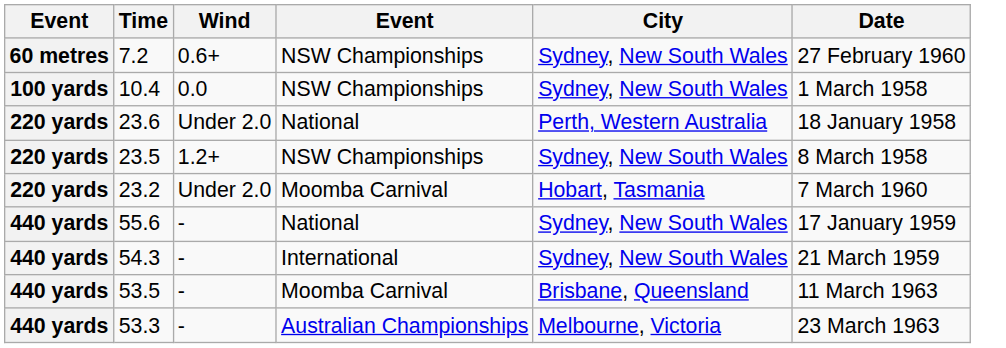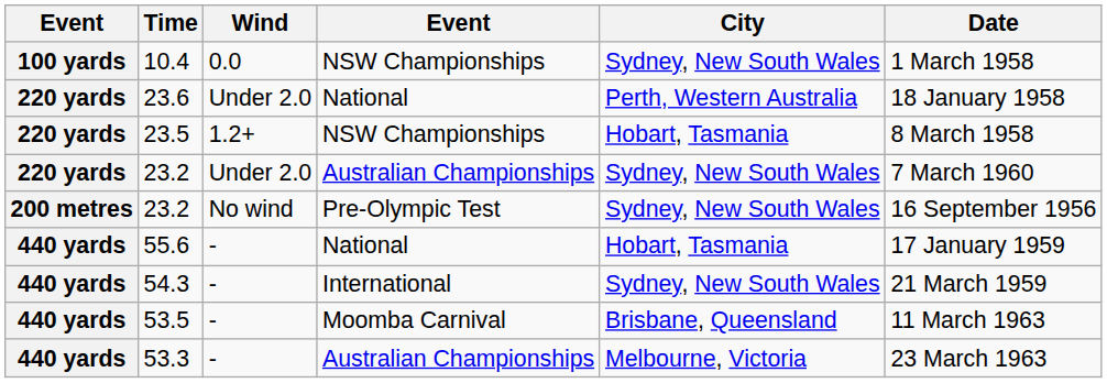- row: 60 metres | 7.2 | 0.6+ | NSW Championships | Sydney, New South Wales | 27 February 1960
23.5 | City: Sydney, New South Wales -> Hobart, Tasmania
23.2 / Under 2.0 | column 4: Moomba Carnival -> Australian Championships
23.2 / Under 2.0 | City: Hobart, Tasmania -> Sydney, New South Wales
+ row: 200 metres | 23.2 | No wind | Pre-Olympic Test | Sydney, New South Wales | 16 September 1956
55.6 | City: Sydney, New South Wales -> Hobart, Tasmania
